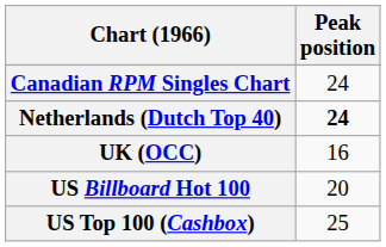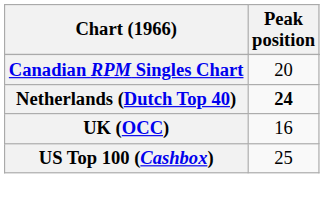Canadian RPM Singles Chart | Peak position: 24 -> 20
- row: US Billboard Hot 100 | 20
